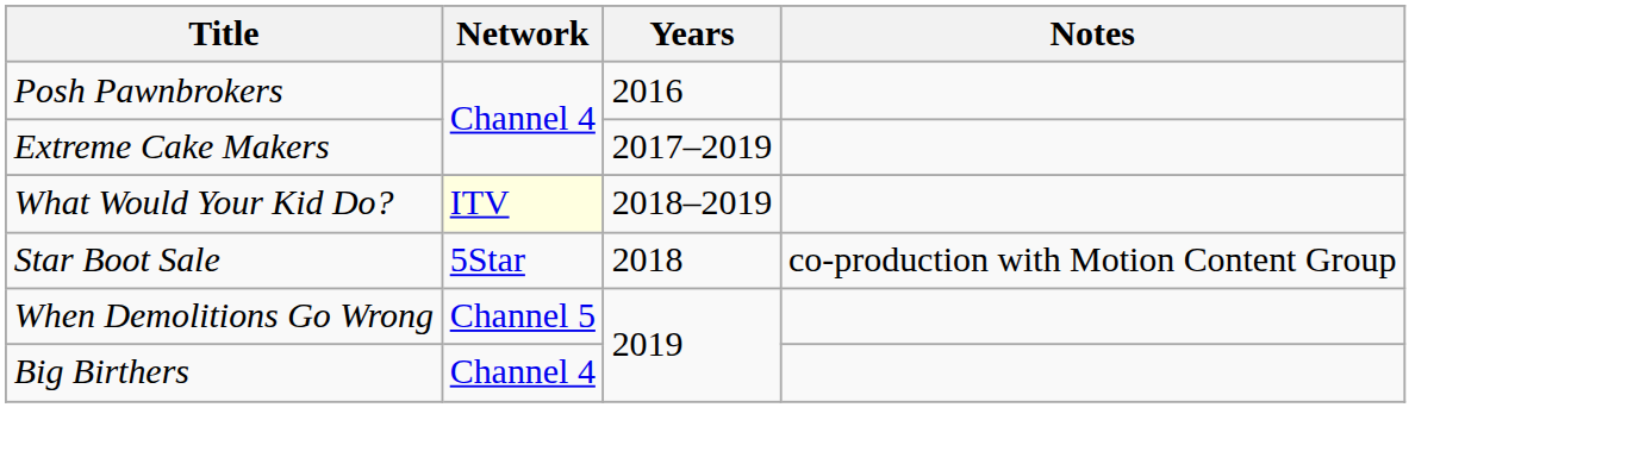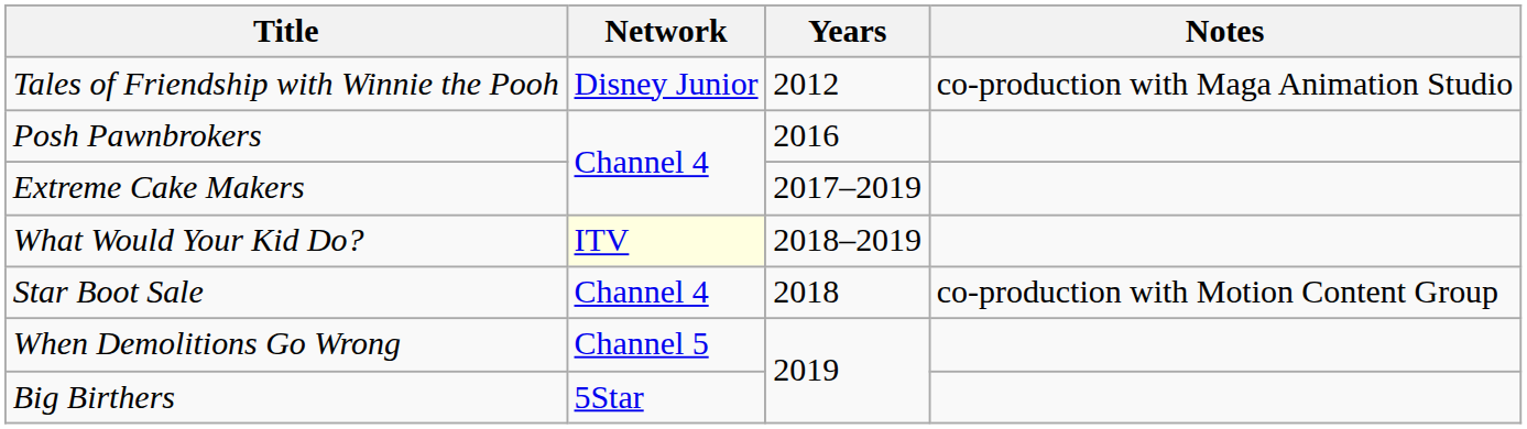+ row: Tales of Friendship with Winnie the Pooh | Disney Junior | 2012 | co-production with Maga Animation Studio
Star Boot Sale | Network: 5Star -> Channel 4
Big Birthers | Network: Channel 4 -> 5Star
